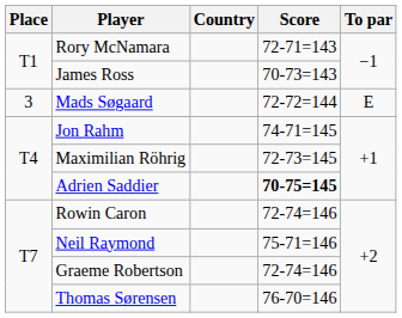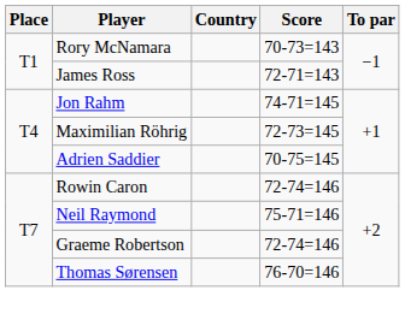Rory McNamara | Score: 72-71=143 -> 70-73=143
James Ross | Score: 70-73=143 -> 72-71=143
- row: 3 | Mads Søgaard | 72-72=144 | E
Adrien Saddier | Score: bold -> normal
